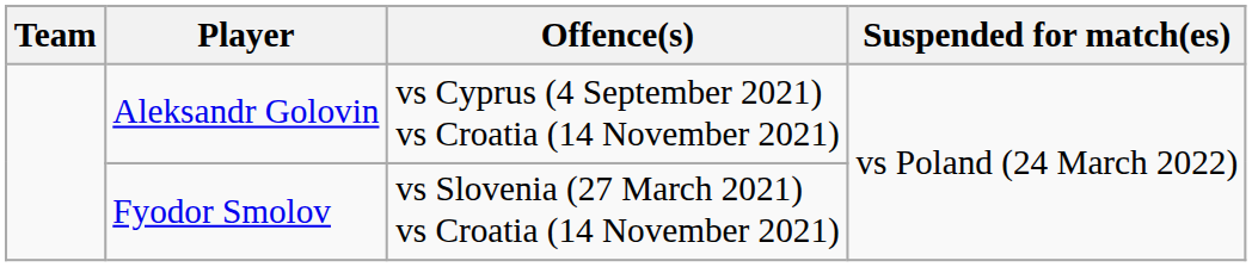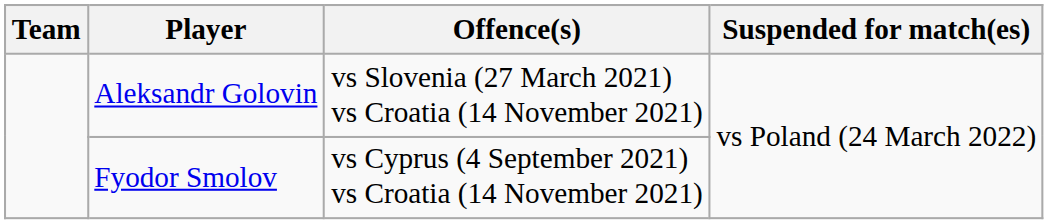Aleksandr Golovin | Offence(s): vs Cyprus (4 September 2021) vs Croatia (14 November 2021) -> vs Slovenia (27 March 2021) vs Croatia (14 November 2021)
Fyodor Smolov | Offence(s): vs Slovenia (27 March 2021) vs Croatia (14 November 2021) -> vs Cyprus (4 September 2021) vs Croatia (14 November 2021)
